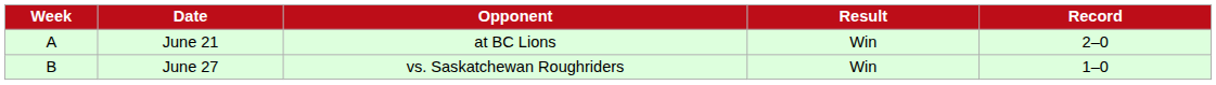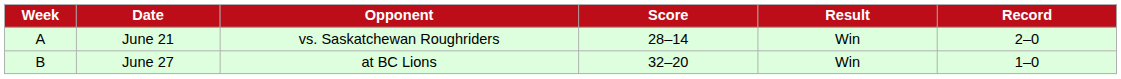+ column: Score | 28–14 | 32–20
June 21 | Opponent: at BC Lions -> vs. Saskatchewan Roughriders
June 27 | Opponent: vs. Saskatchewan Roughriders -> at BC Lions
